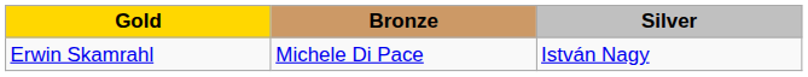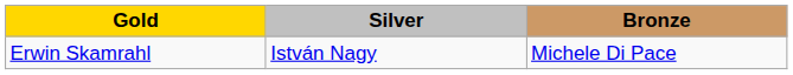columns swapped: Silver <-> Bronze
